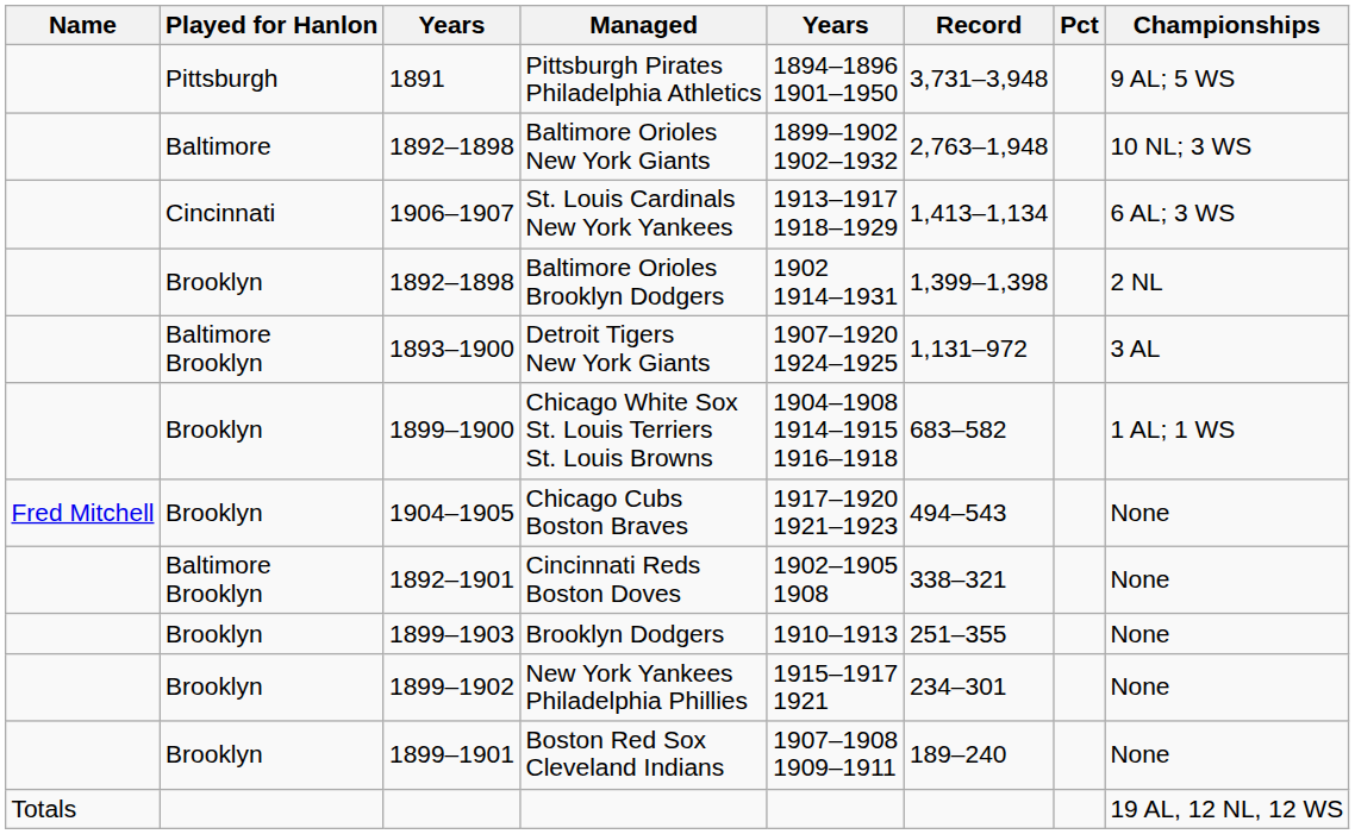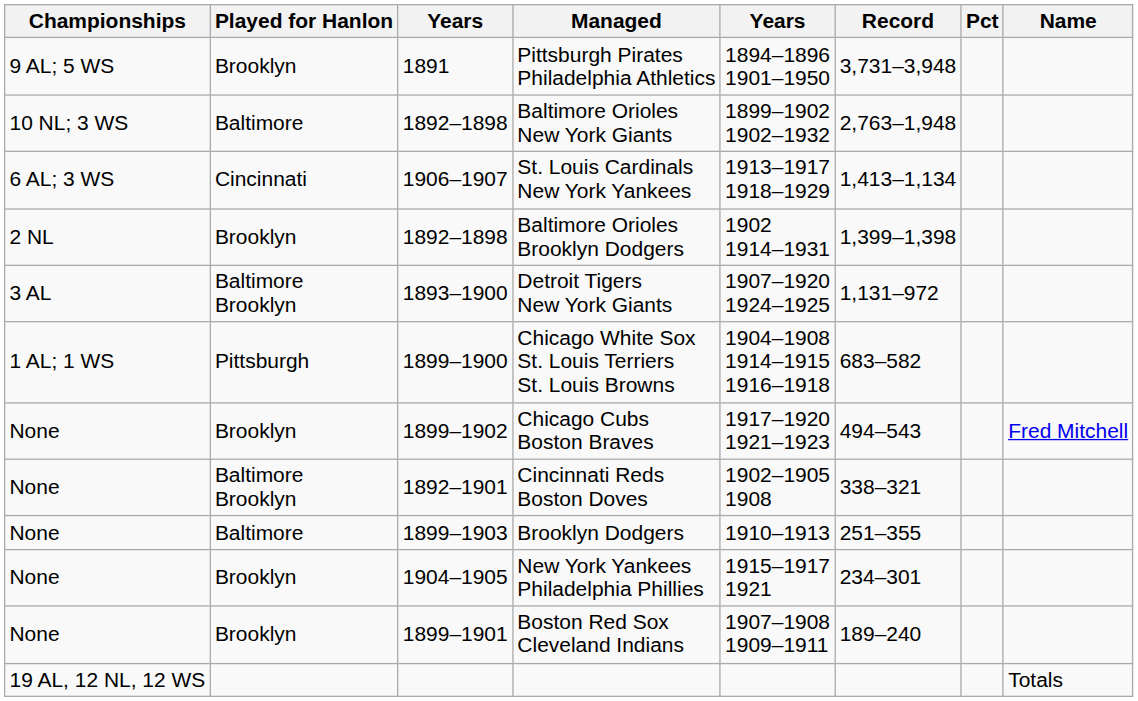columns swapped: Name <-> Championships
Pittsburgh Pirates Philadelphia Athletics | Played for Hanlon: Pittsburgh -> Brooklyn
Chicago White Sox St. Louis Terriers St. Louis Browns | Played for Hanlon: Brooklyn -> Pittsburgh
Chicago Cubs Boston Braves | column 3: 1904–1905 -> 1899–1902
Brooklyn Dodgers | Played for Hanlon: Brooklyn -> Baltimore
New York Yankees Philadelphia Phillies | column 3: 1899–1902 -> 1904–1905
